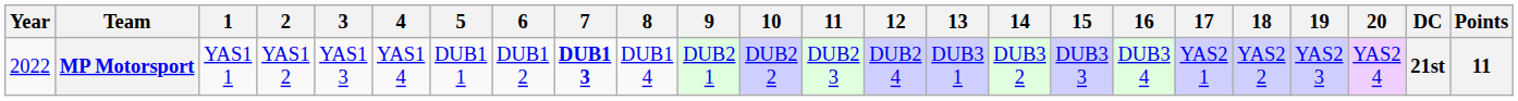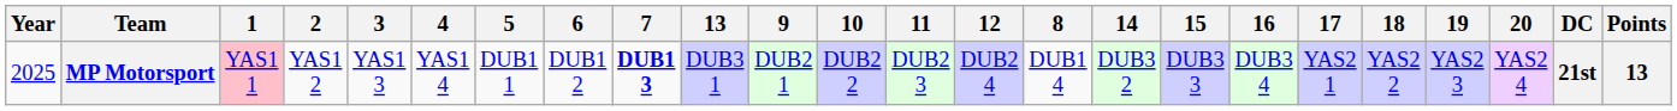columns swapped: 8 <-> 13
MP Motorsport | Year: 2022 -> 2025
MP Motorsport | 1: no background -> pink background
MP Motorsport | Points: 11 -> 13
